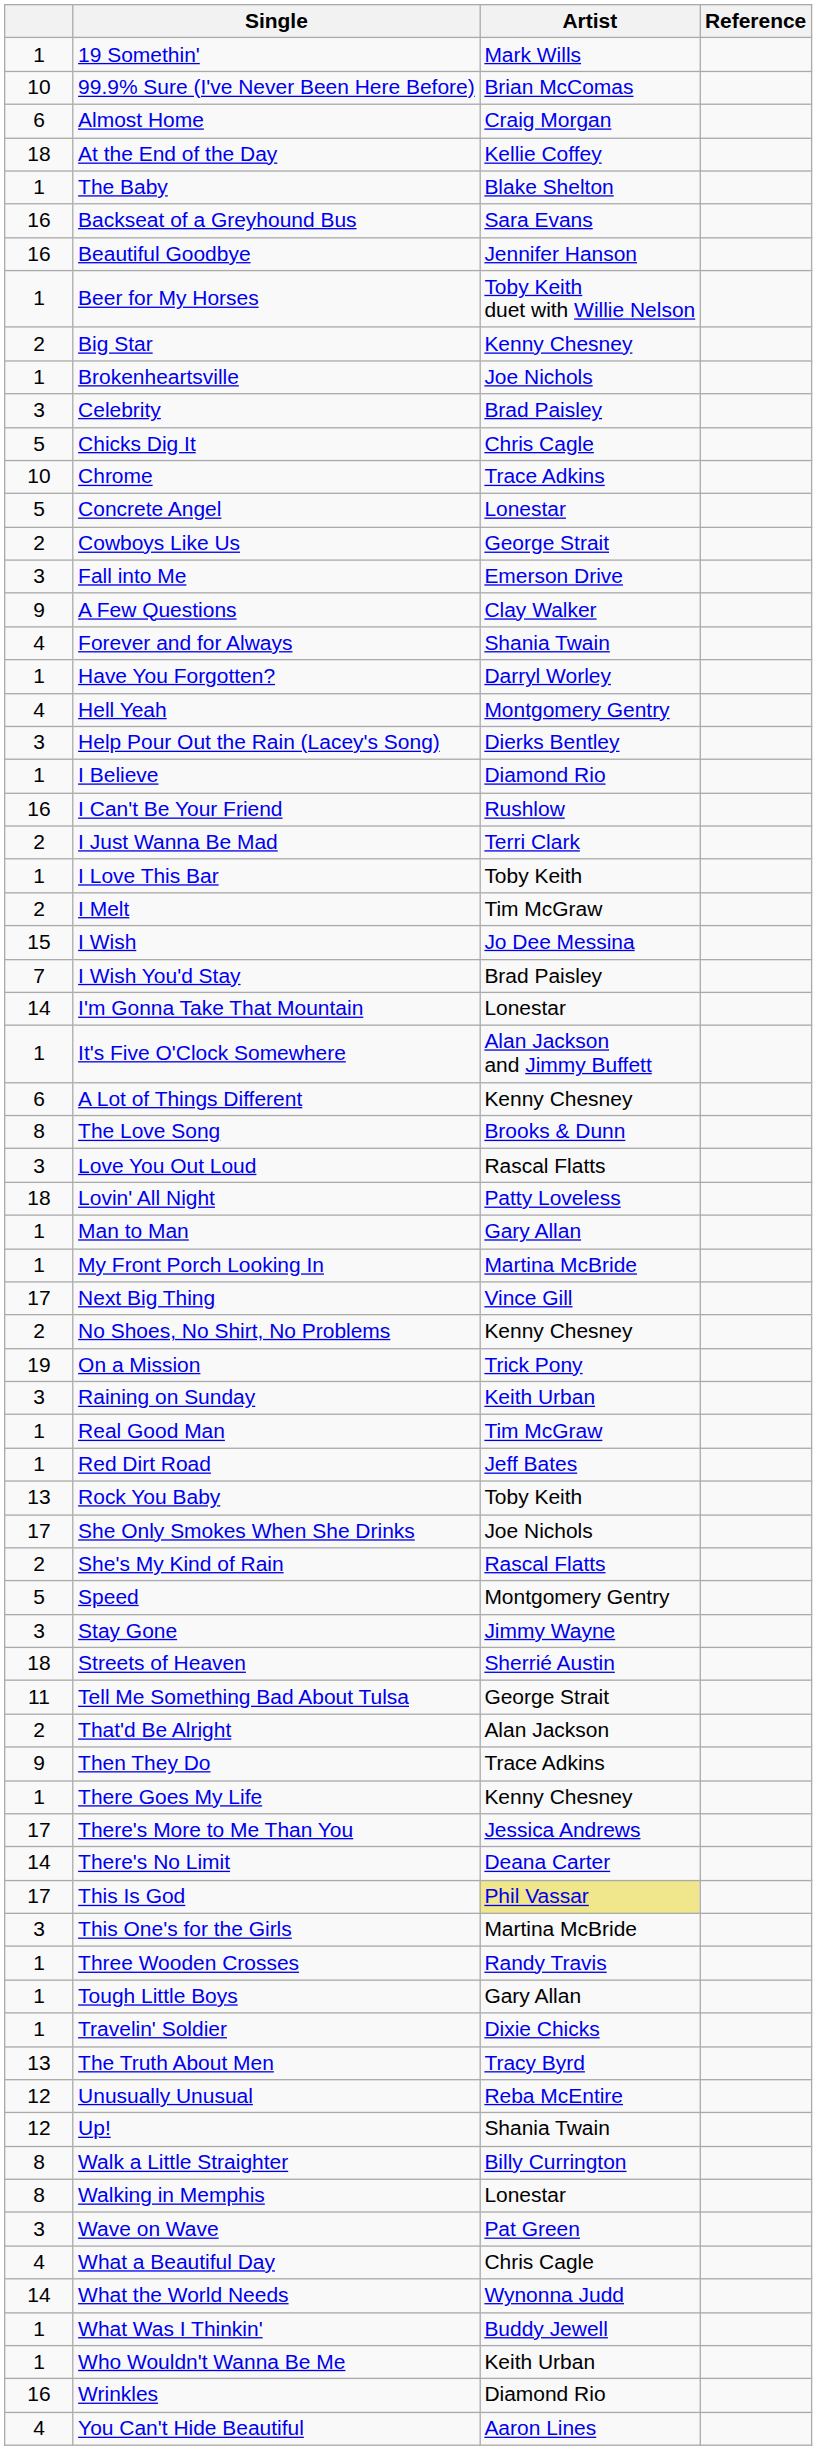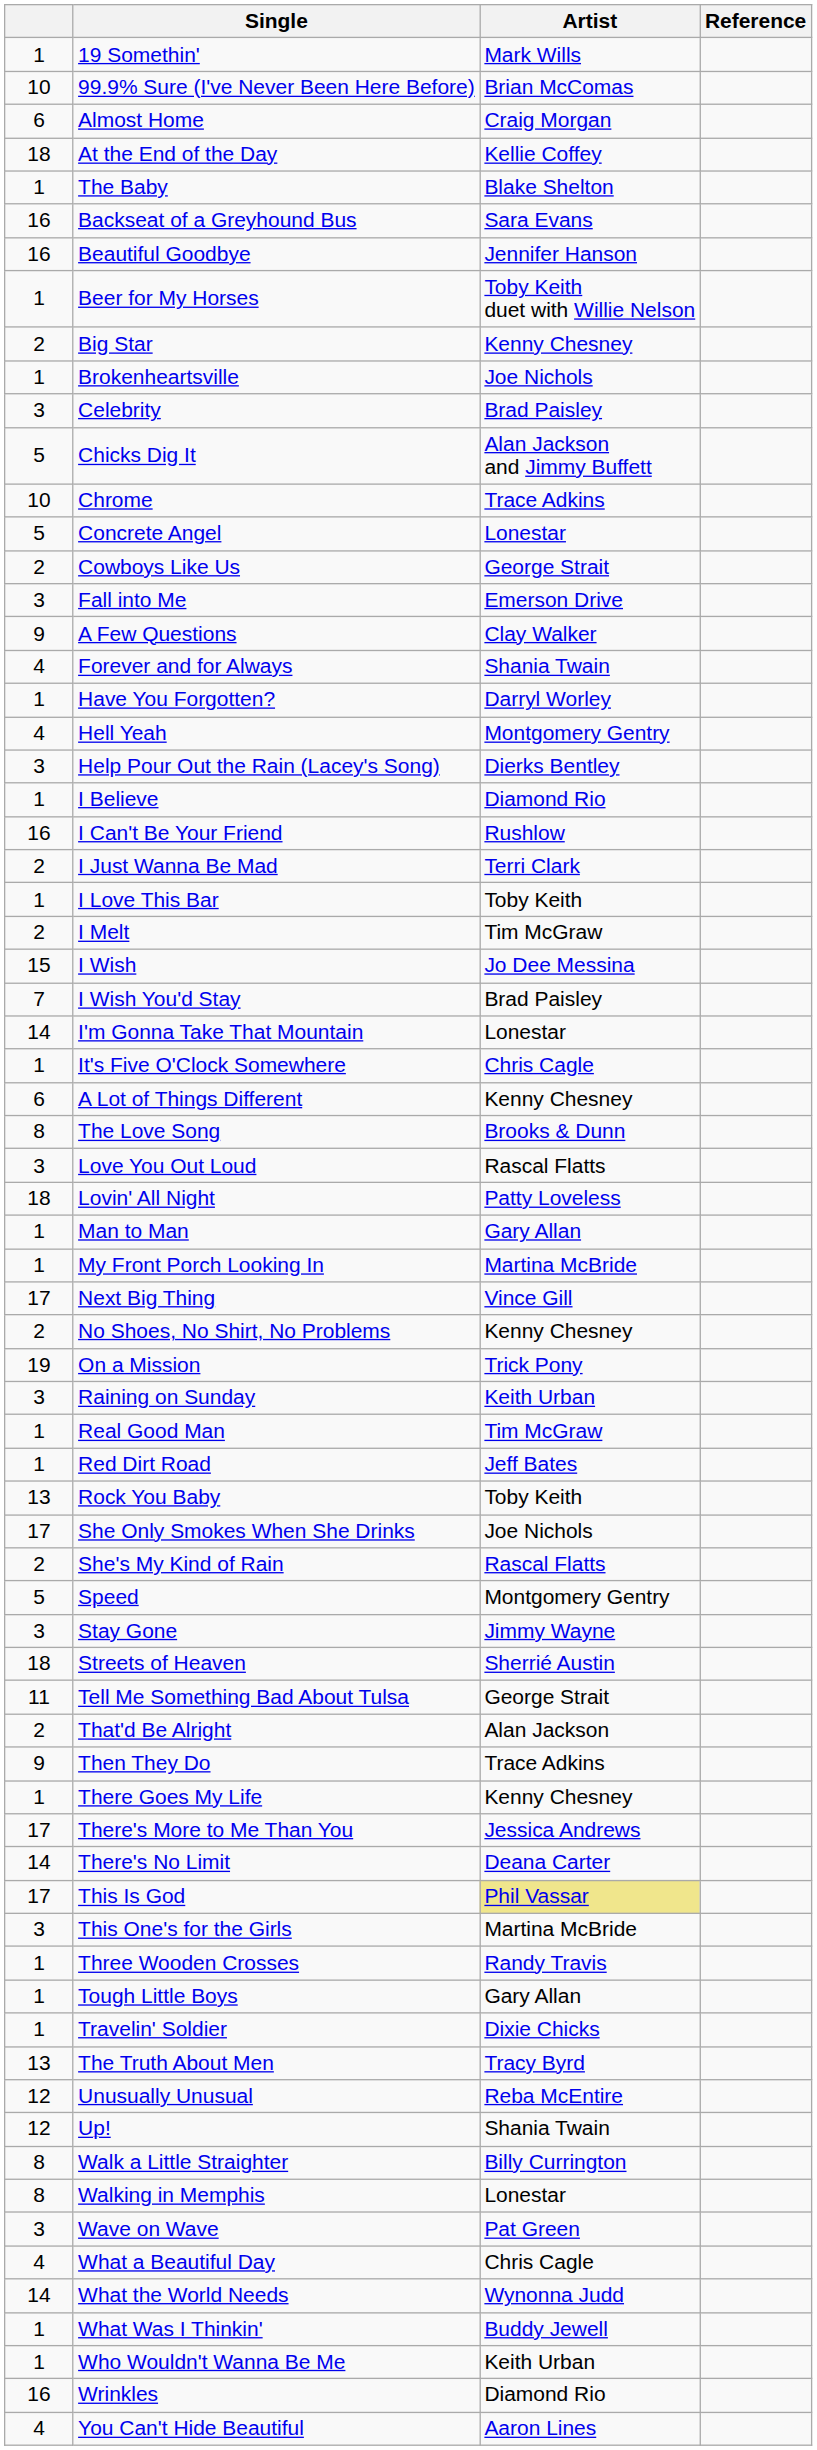Chicks Dig It | Artist: Chris Cagle -> Alan Jackson and Jimmy Buffett
It's Five O'Clock Somewhere | Artist: Alan Jackson and Jimmy Buffett -> Chris Cagle
